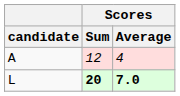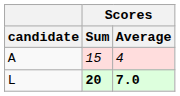A | Scores / Sum: 12 -> 15
